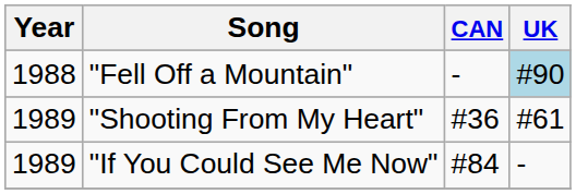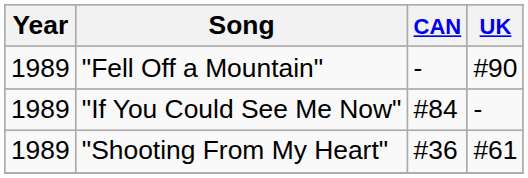"Fell Off a Mountain" | Year: 1988 -> 1989
"Fell Off a Mountain" | UK: lightblue background -> no background
rows swapped: "Shooting From My Heart" <-> "If You Could See Me Now"
